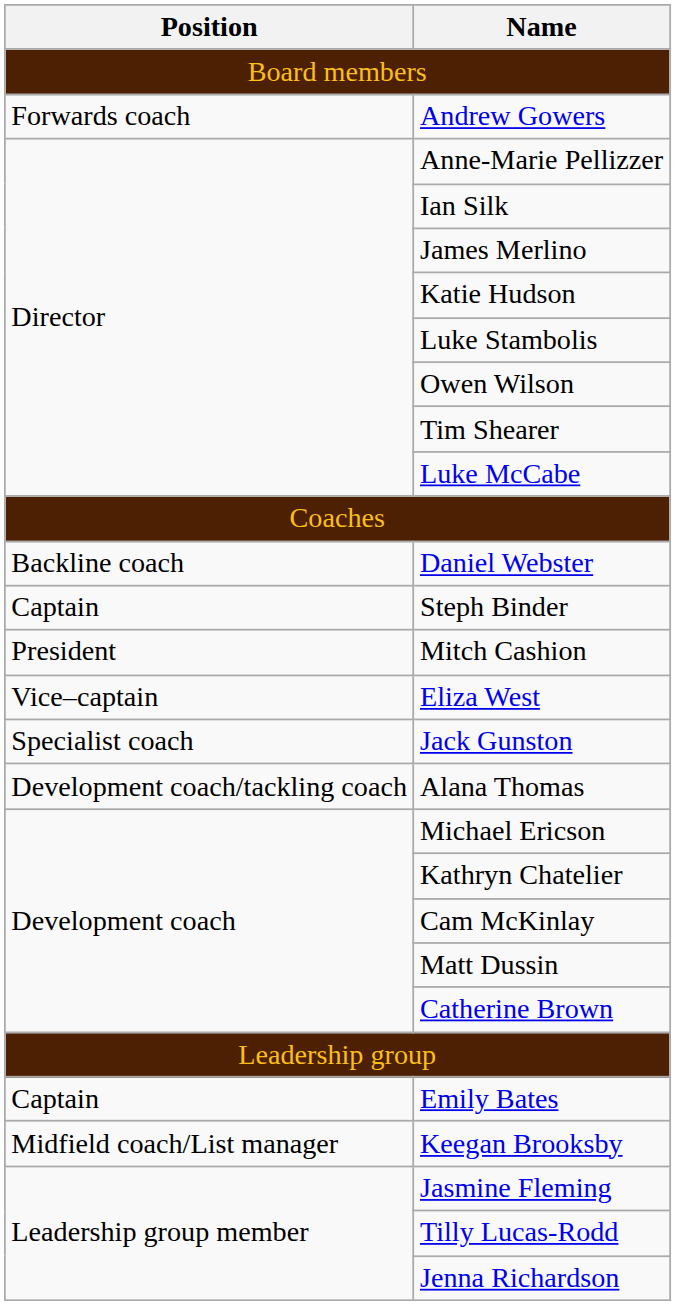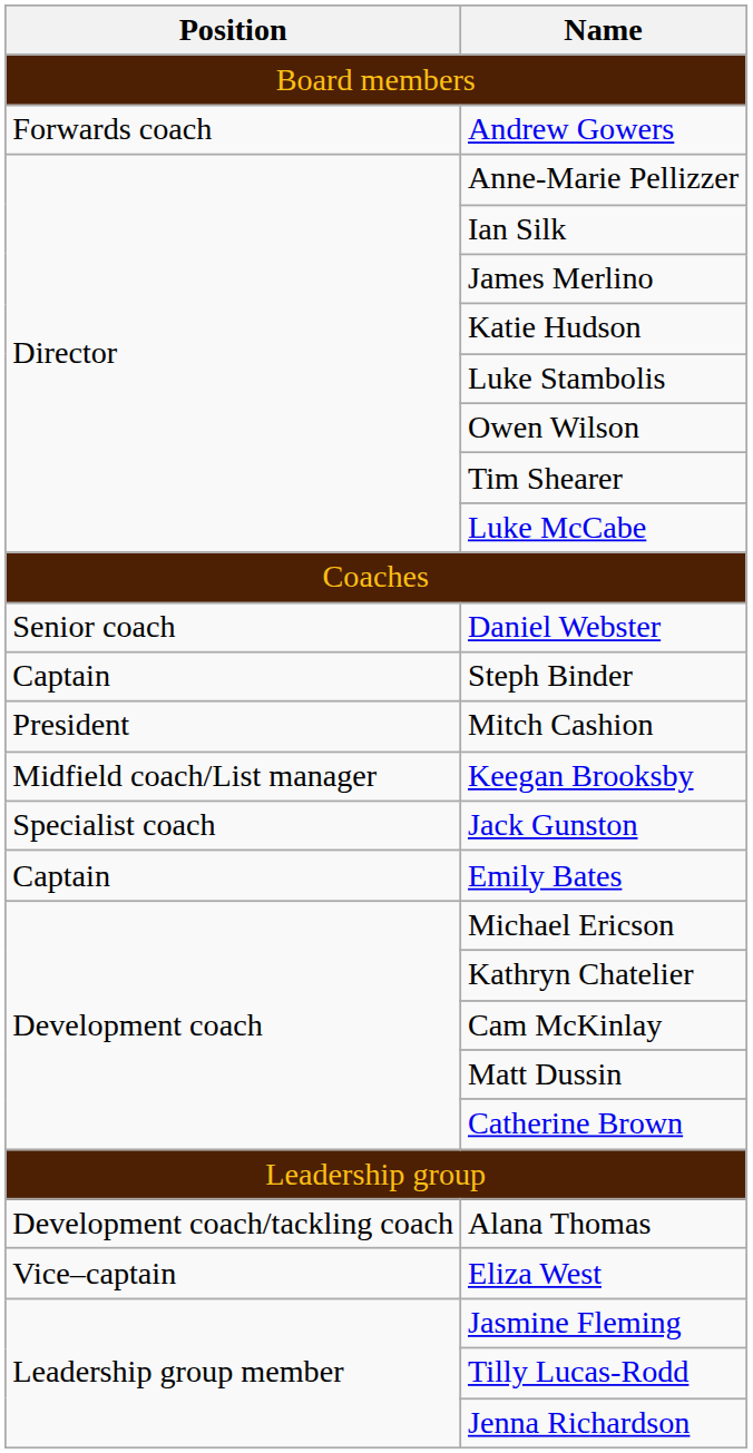Daniel Webster | Position: Backline coach -> Senior coach
rows swapped: Keegan Brooksby <-> Eliza West
rows swapped: Alana Thomas <-> Emily Bates
